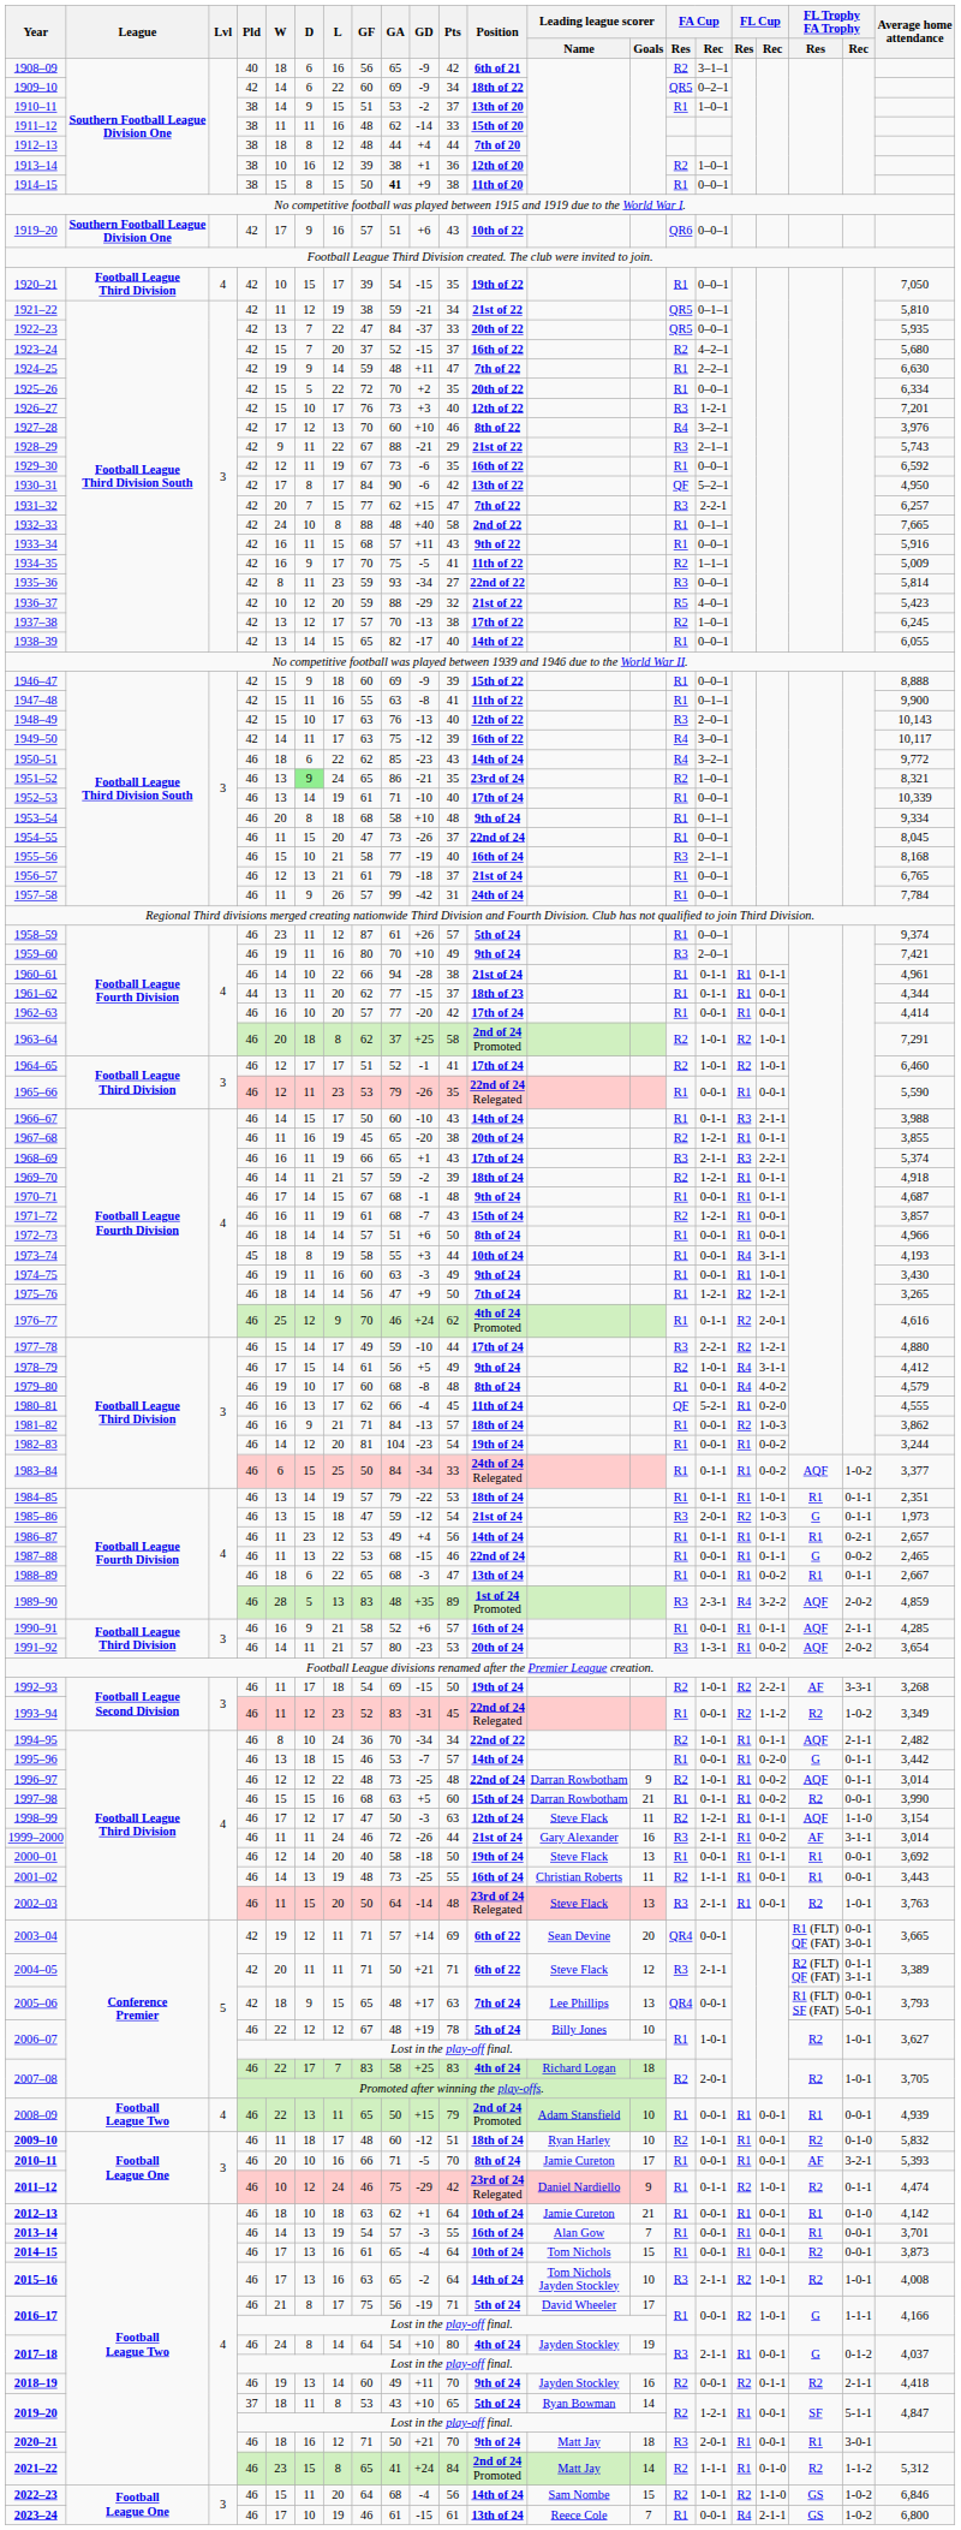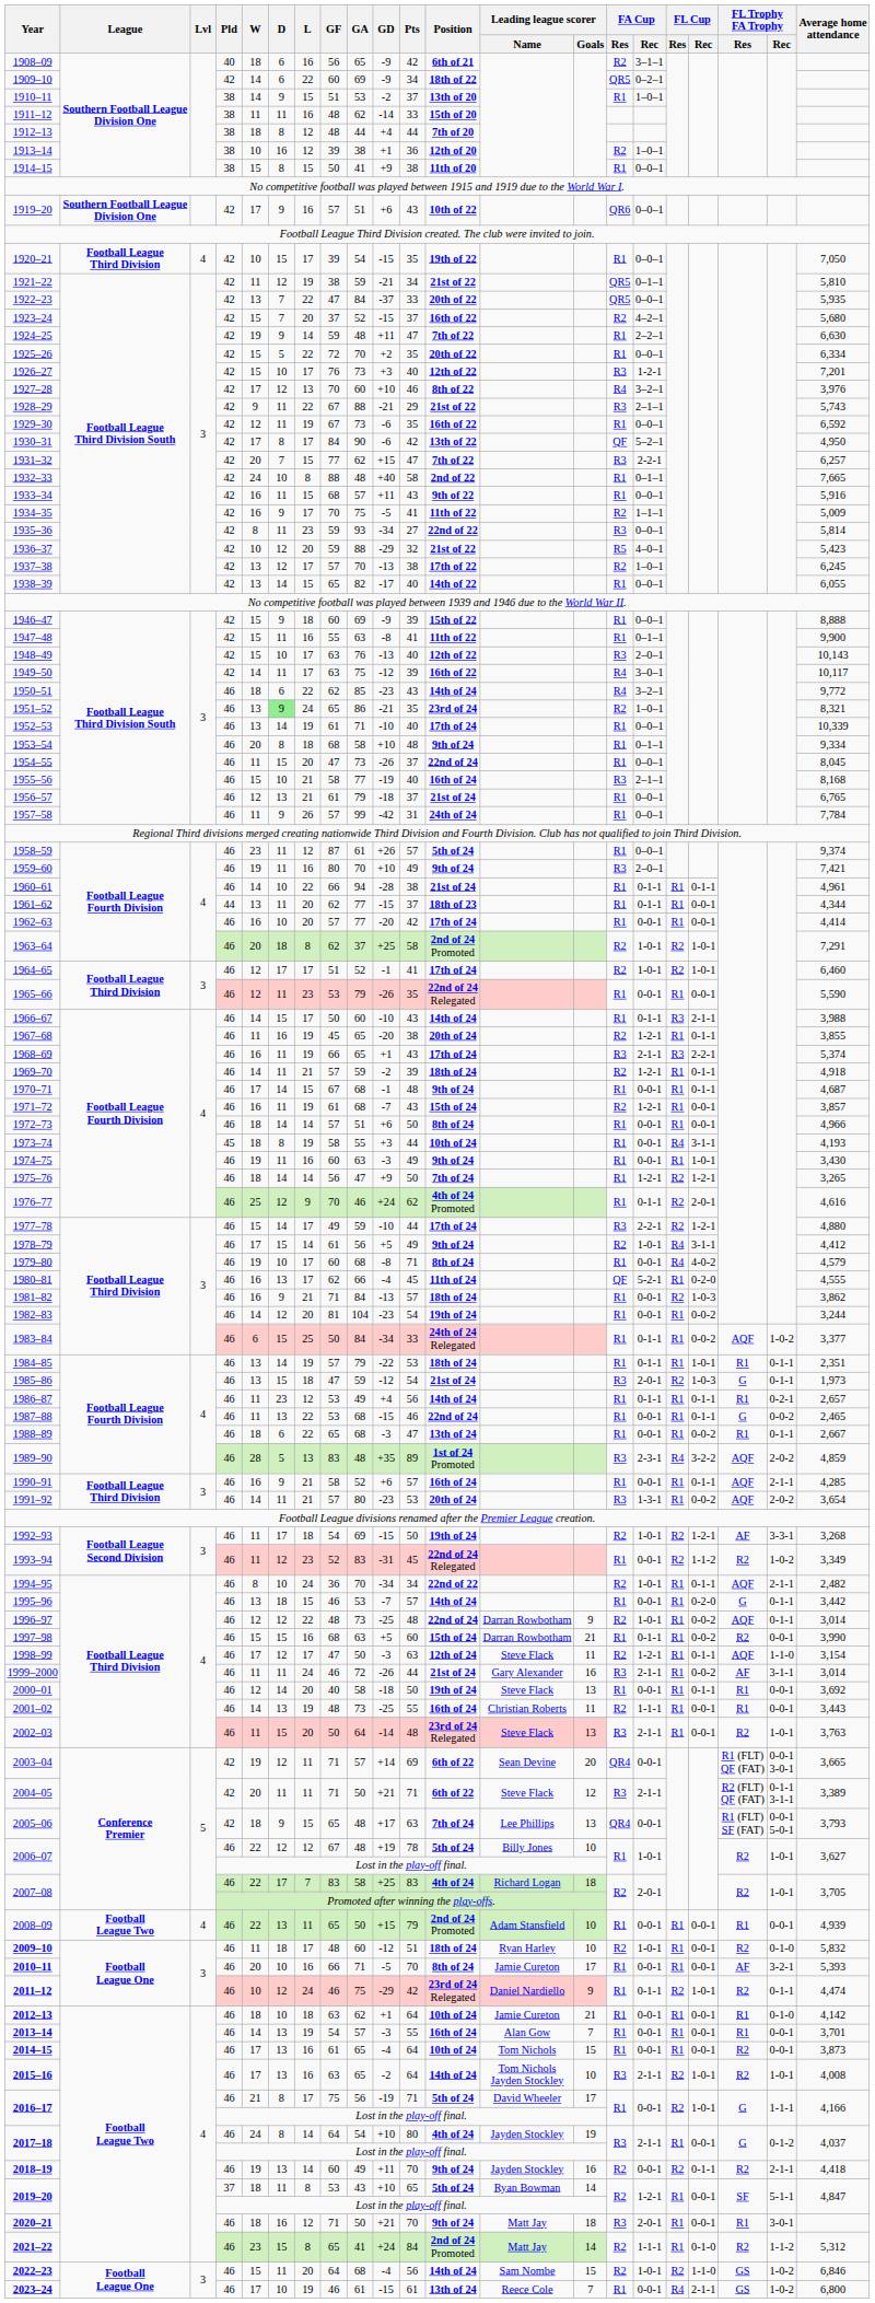1914–15 | GA: bold -> normal
1979–80 | Pts: 48 -> 71
1992–93 | FL Cup / Rec: 2-2-1 -> 1-2-1
